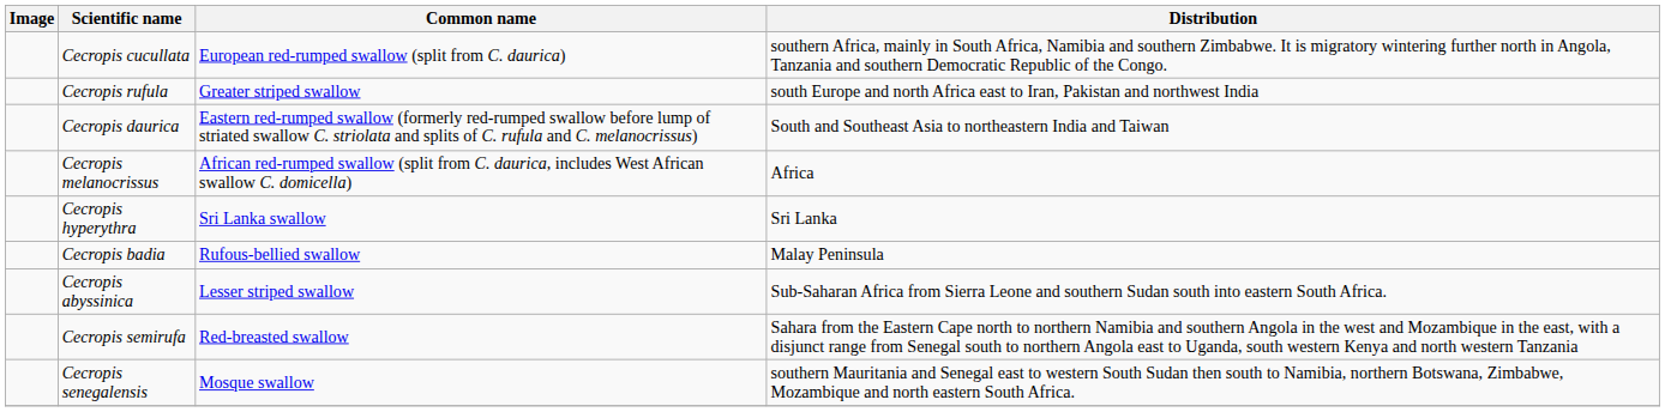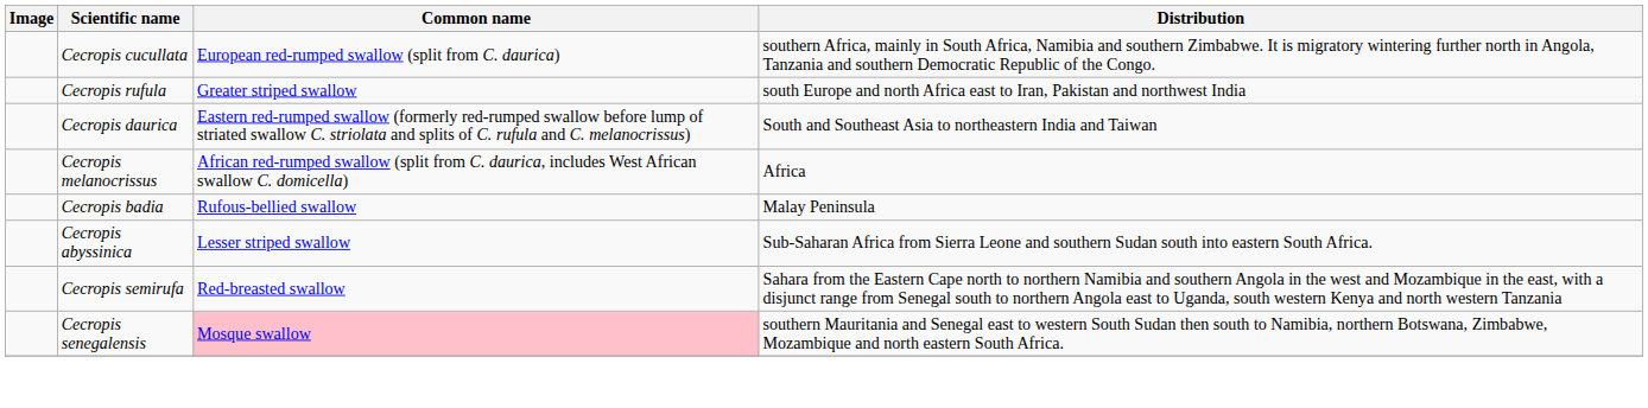- row: Cecropis hyperythra | Sri Lanka swallow | Sri Lanka
Cecropis senegalensis | Common name: no background -> pink background
